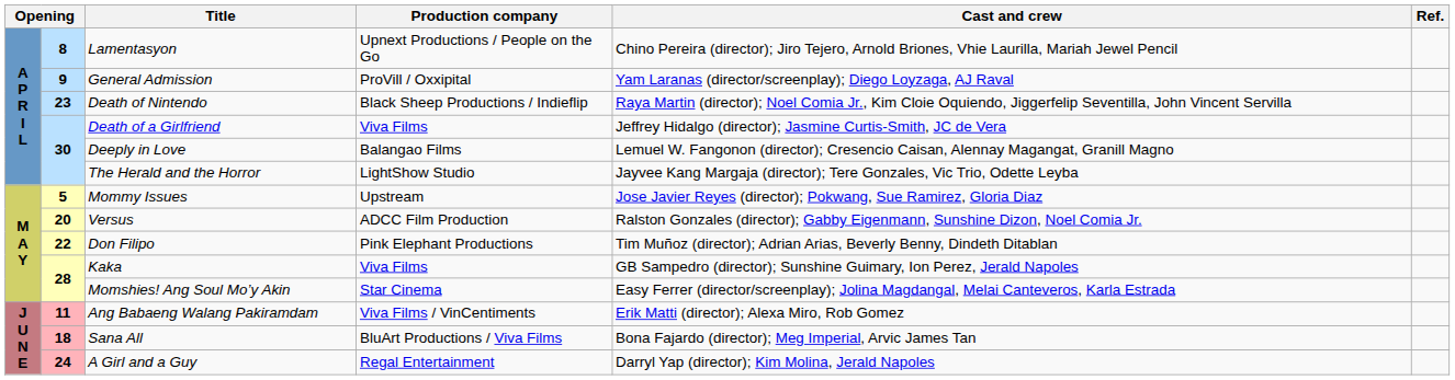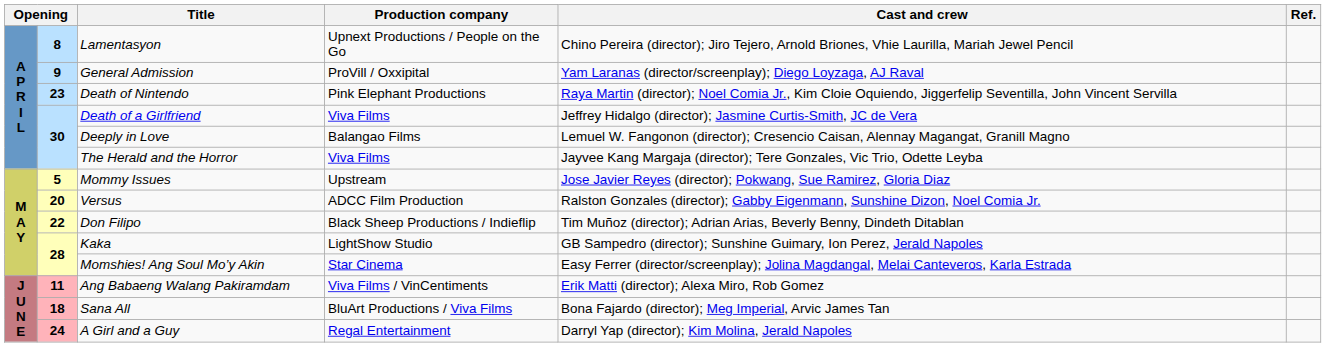Death of Nintendo | Production company: Black Sheep Productions / Indieflip -> Pink Elephant Productions
The Herald and the Horror | Production company: LightShow Studio -> Viva Films
Don Filipo | Production company: Pink Elephant Productions -> Black Sheep Productions / Indieflip
Kaka | Production company: Viva Films -> LightShow Studio
